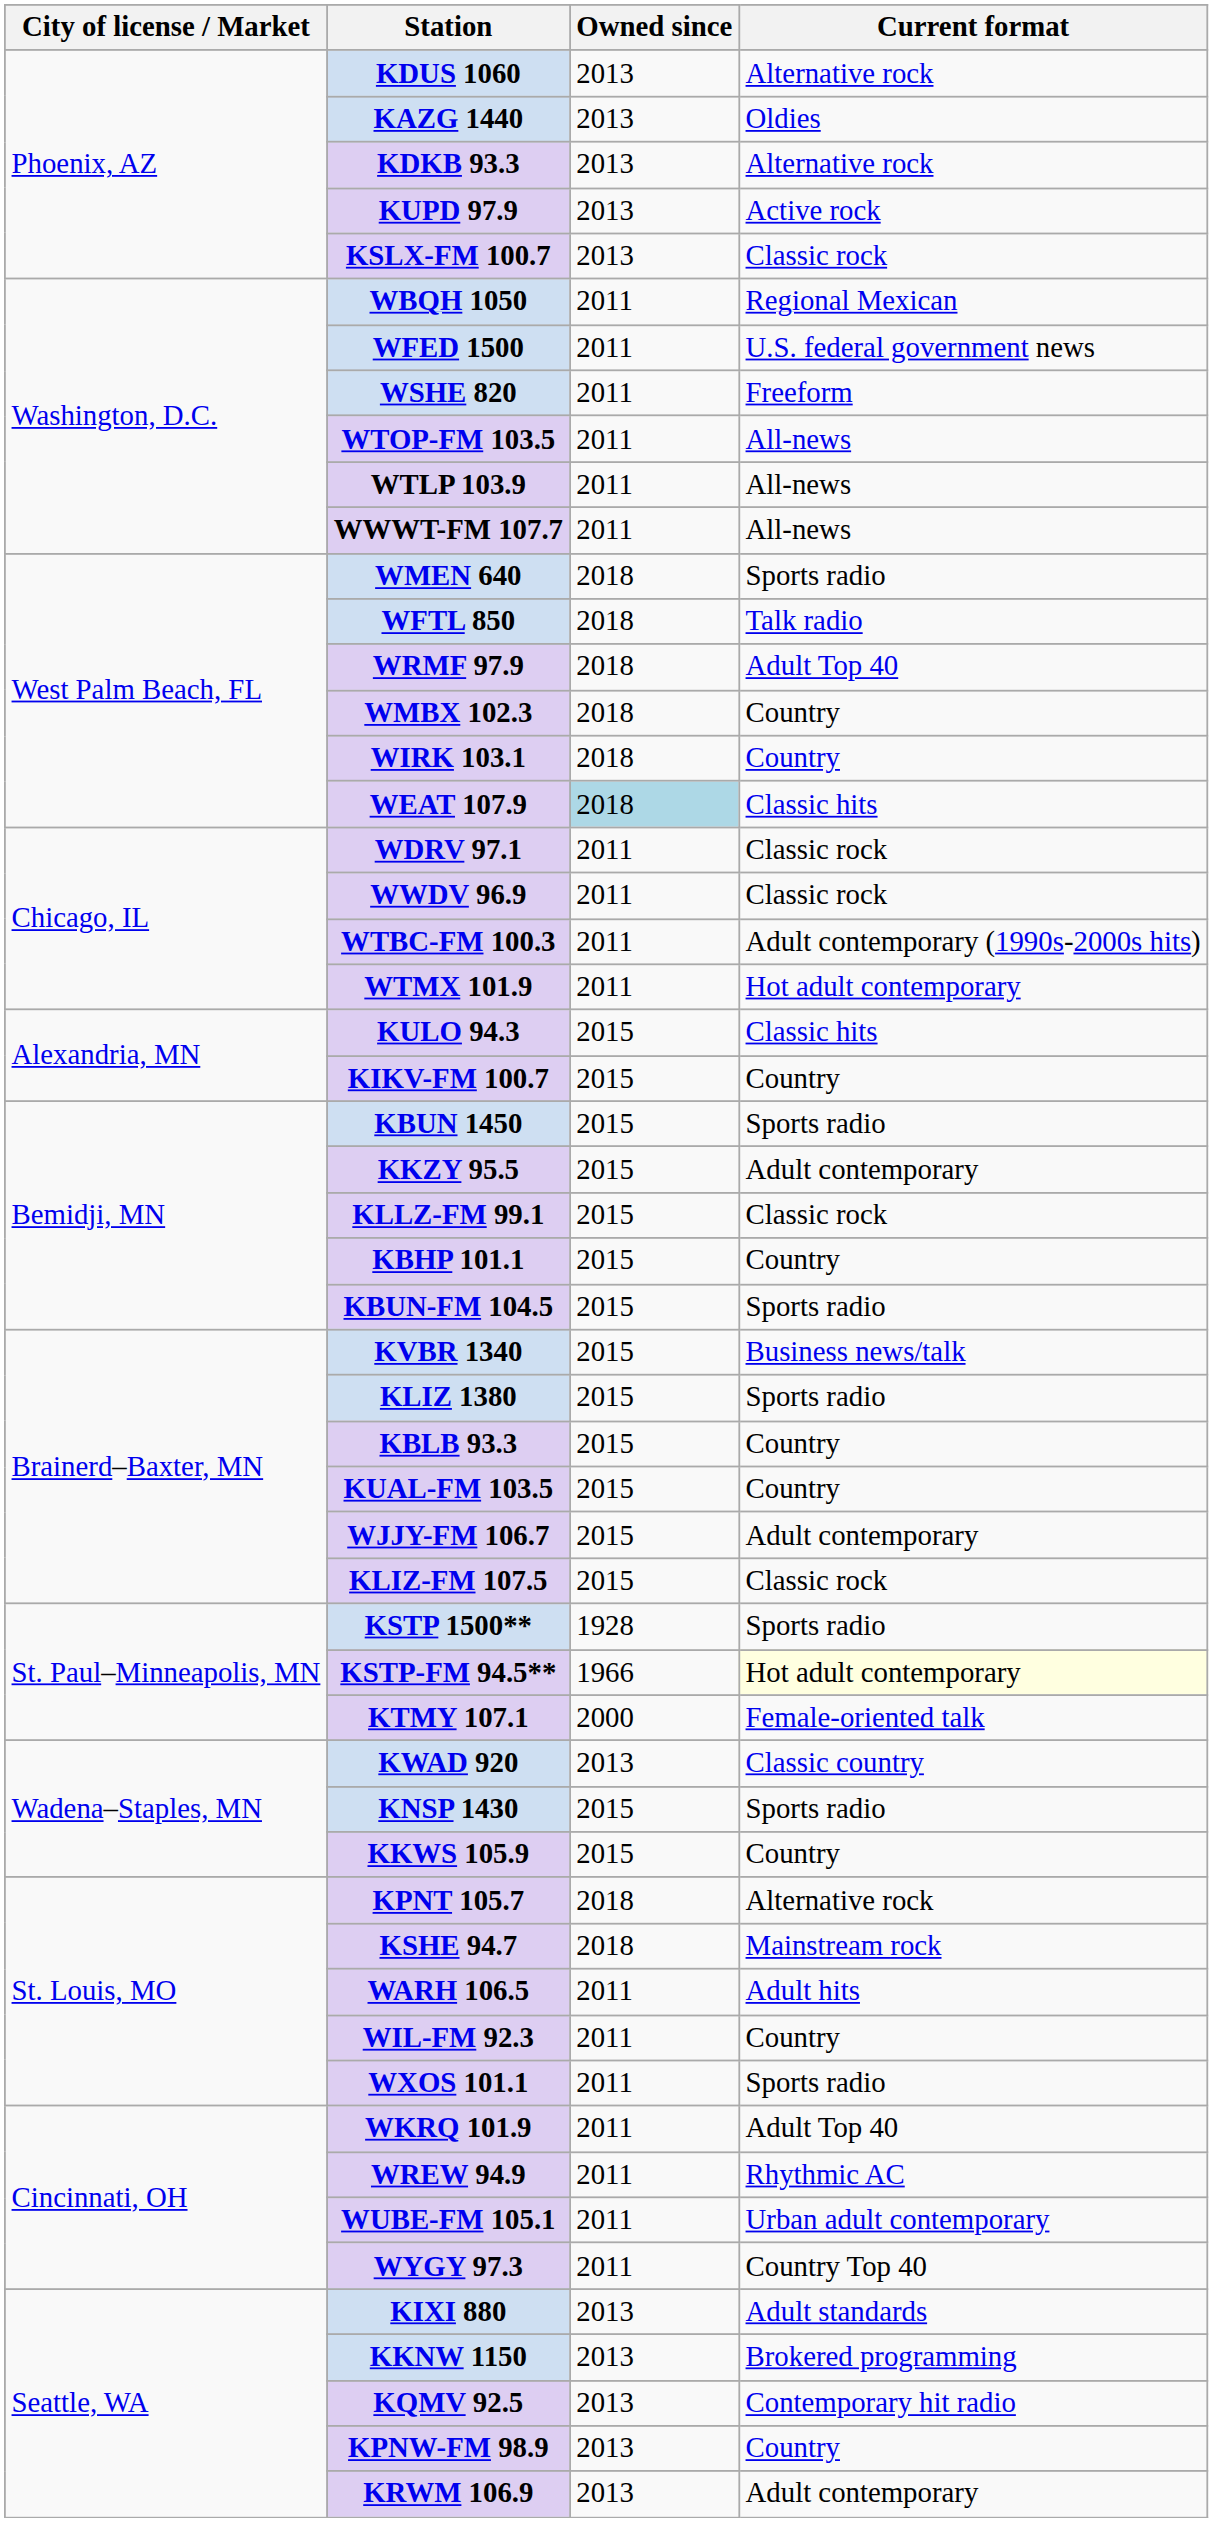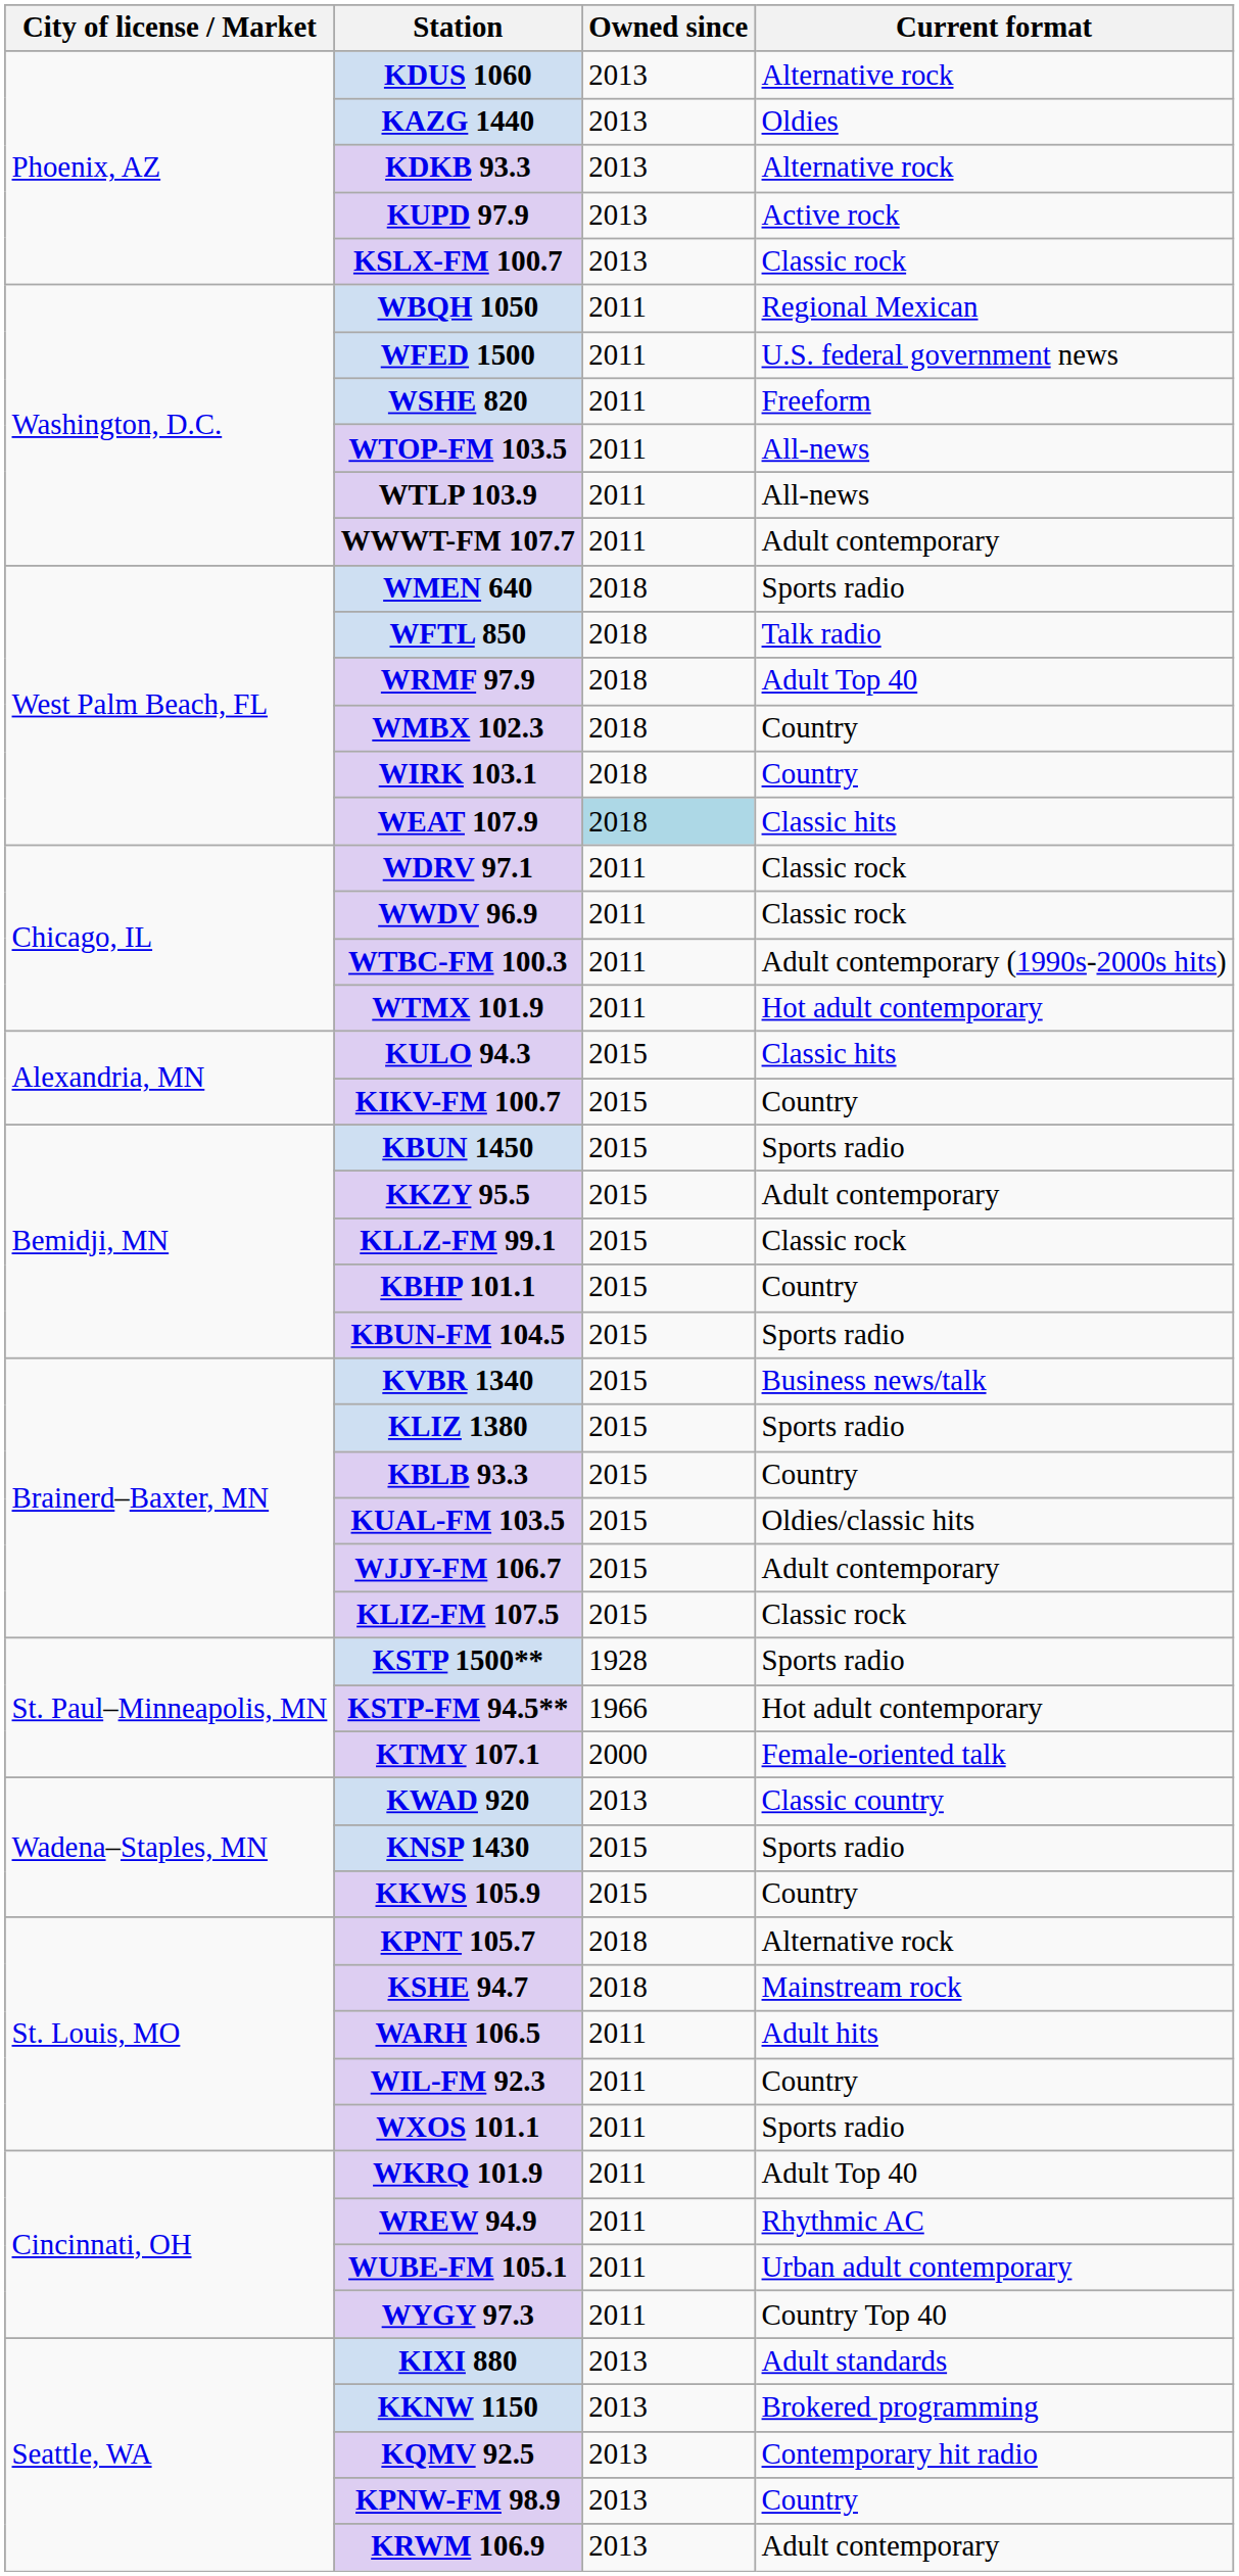WWWT-FM 107.7 | Current format: All-news -> Adult contemporary
KUAL-FM 103.5 | Current format: Country -> Oldies/classic hits
KSTP-FM 94.5** | Current format: lightyellow background -> no background
